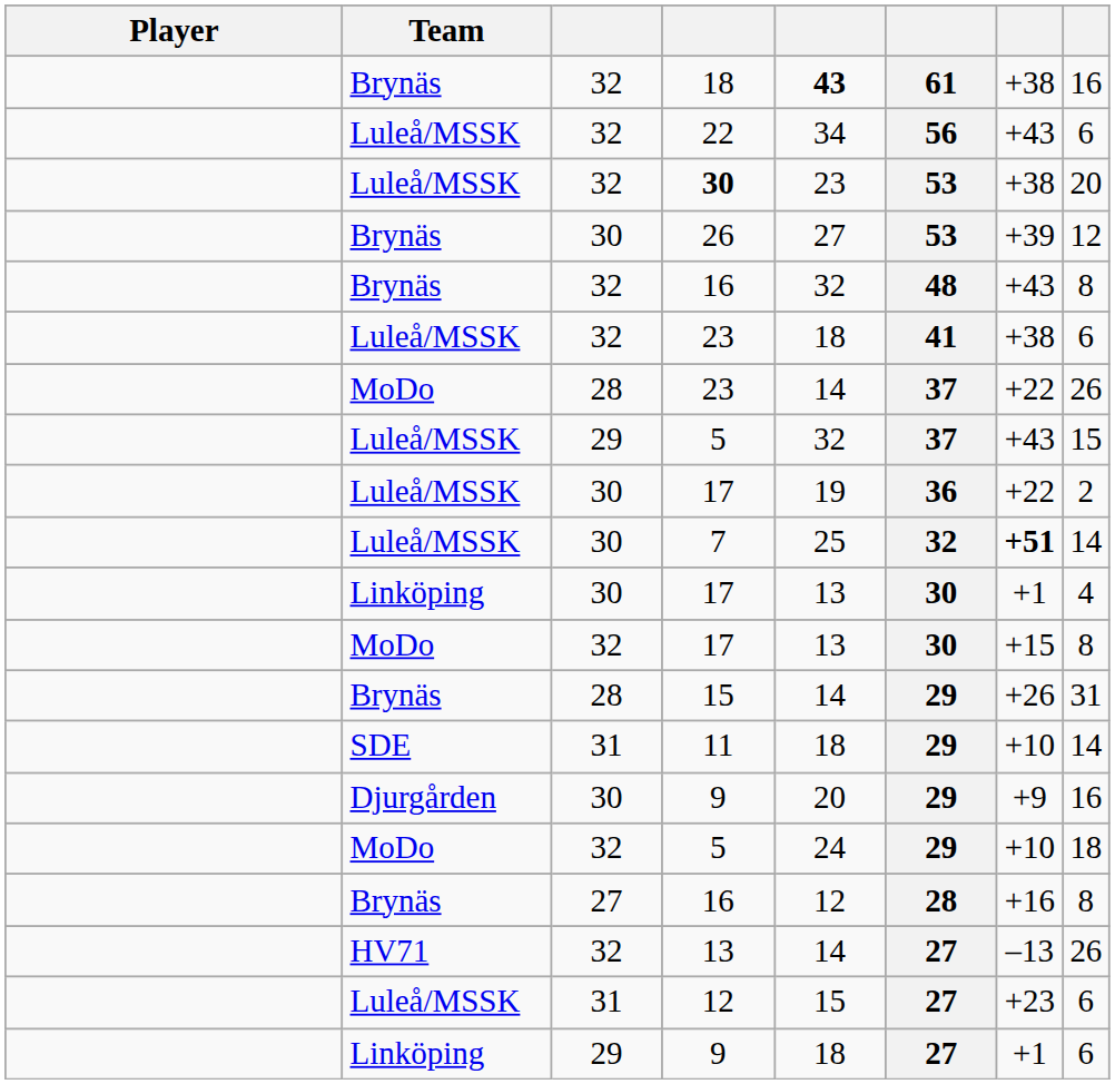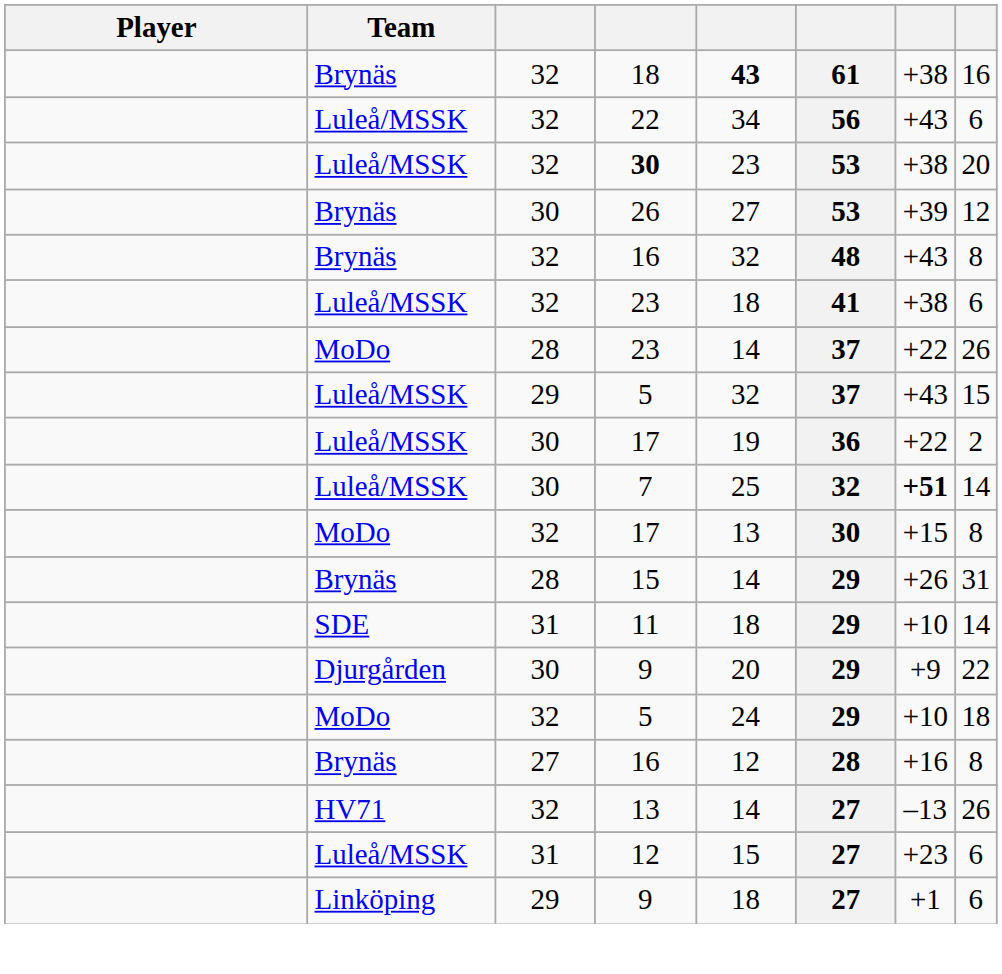- row: Linköping | 30 | 17 | 13 | 30 | +1 | 4
Djurgården / 9 | column 8: 16 -> 22
